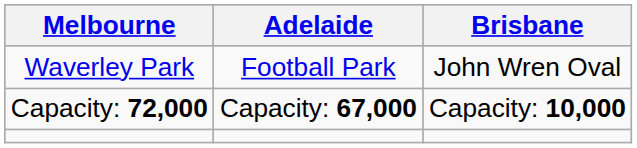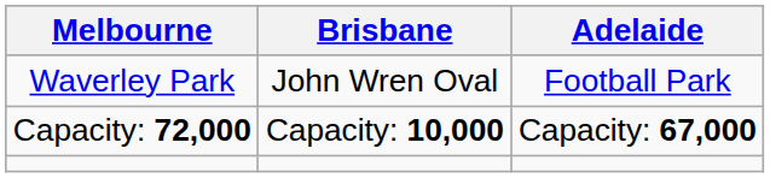columns swapped: Adelaide <-> Brisbane
